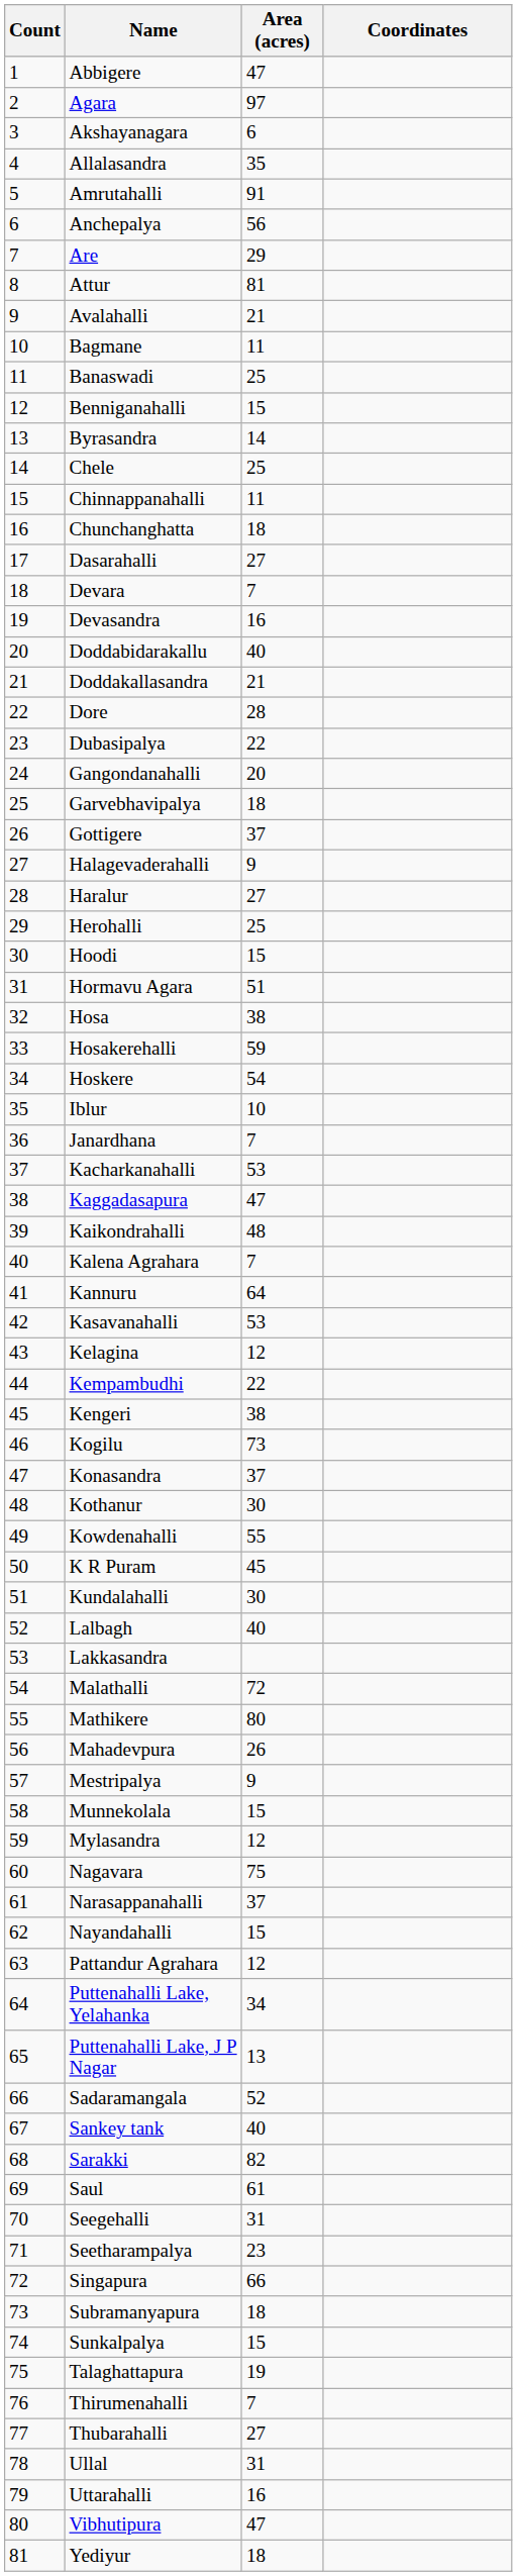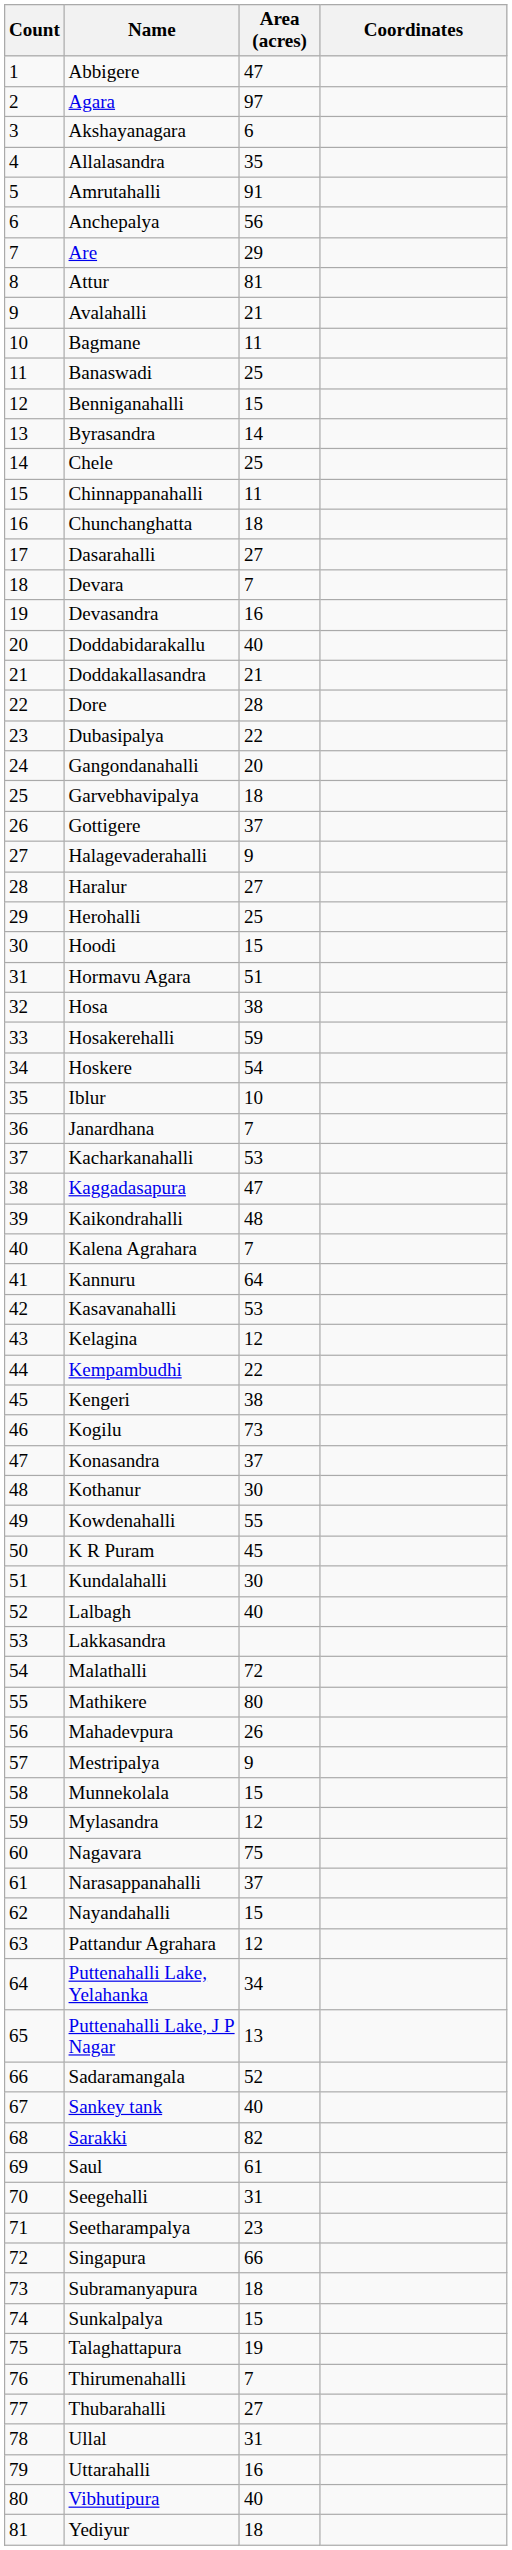Vibhutipura | Area (acres): 47 -> 40
